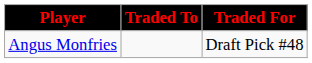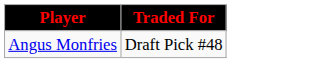- column: Traded To
